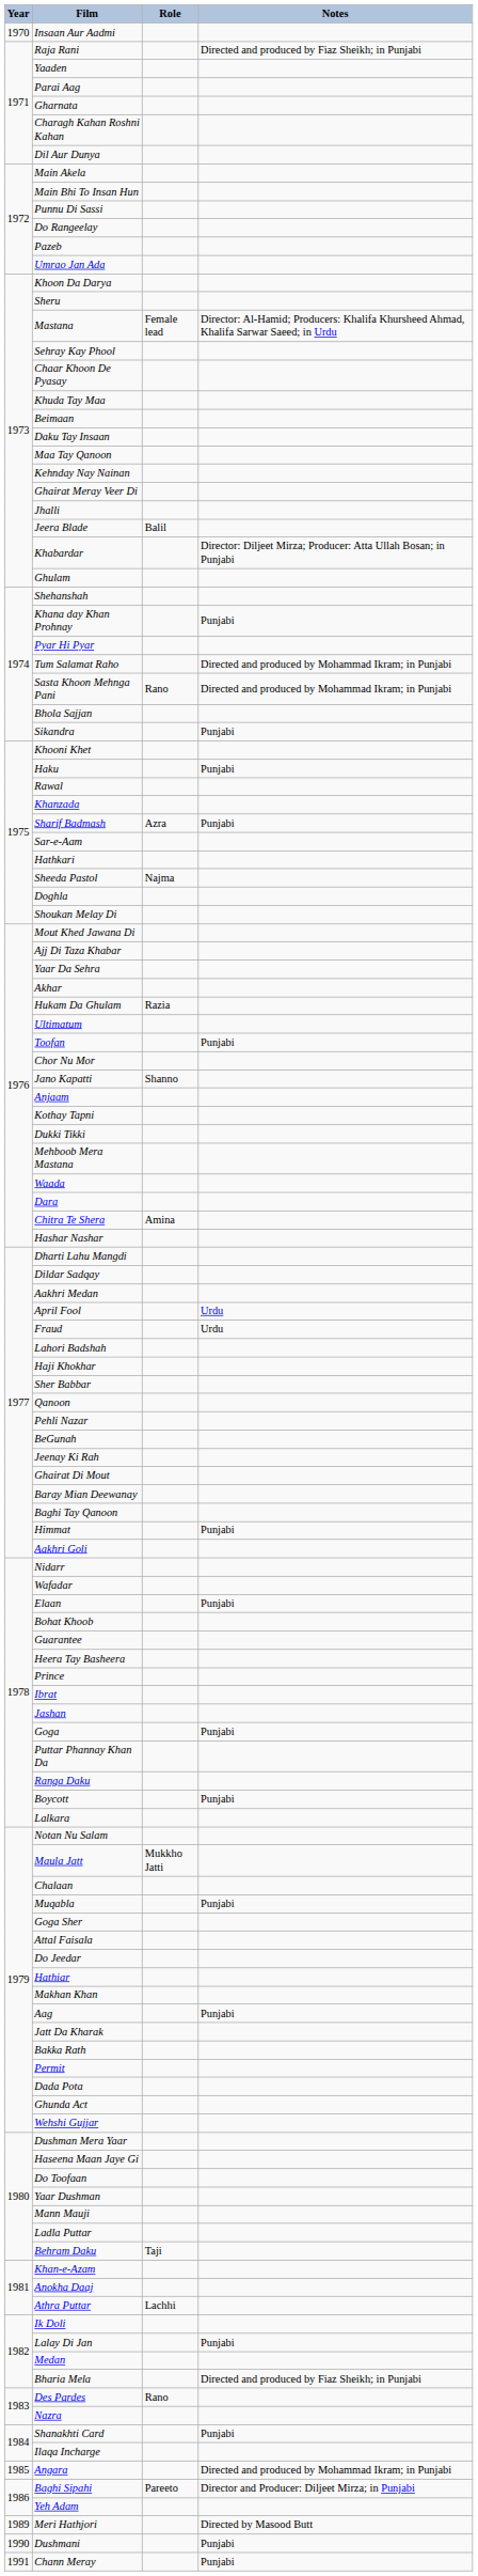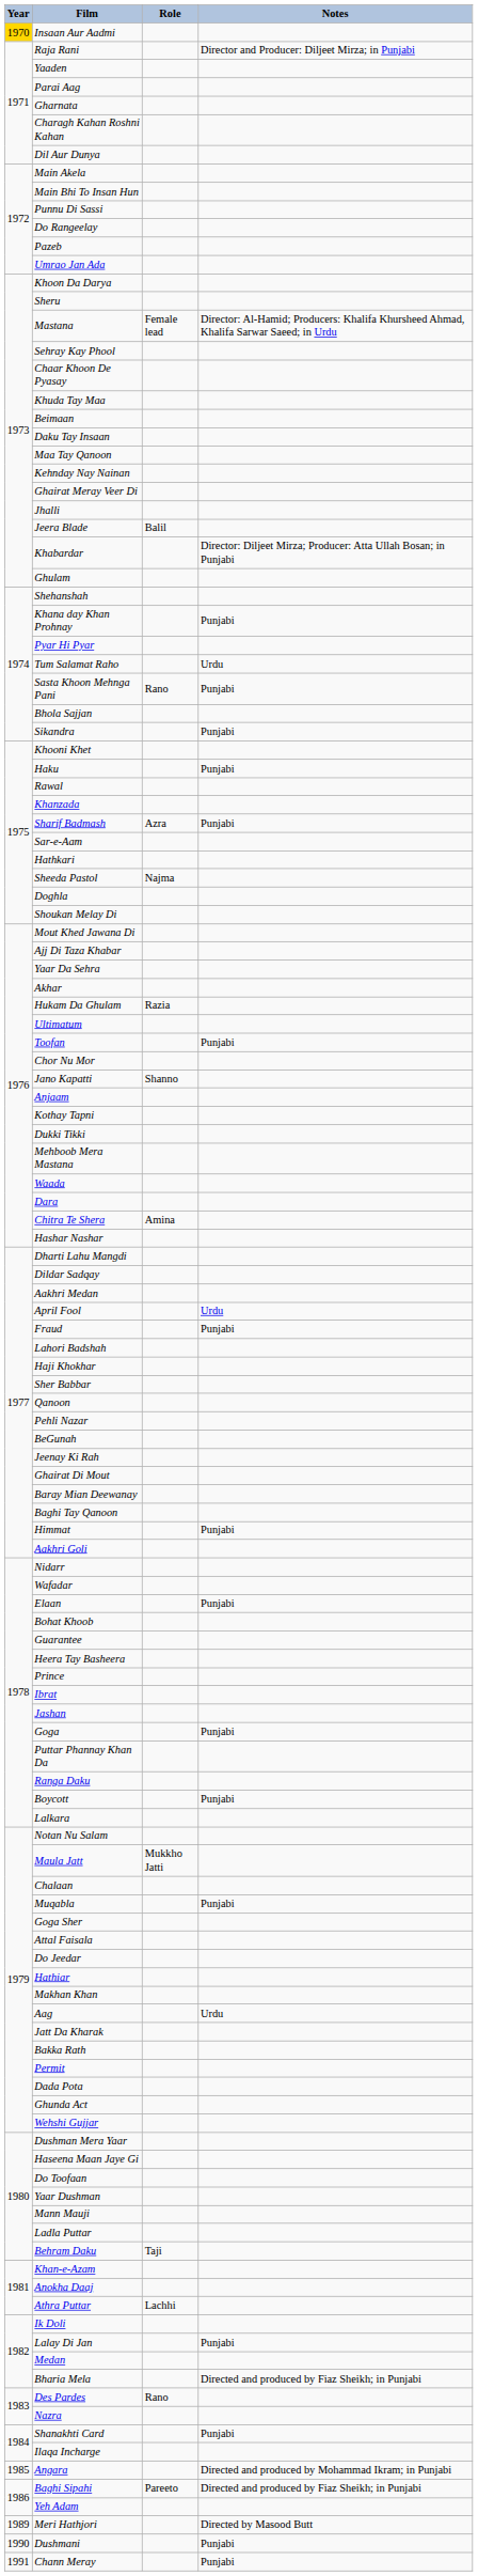Insaan Aur Aadmi | Year: no background -> gold background
Raja Rani | Notes: Directed and produced by Fiaz Sheikh; in Punjabi -> Director and Producer: Diljeet Mirza; in Punjabi
Tum Salamat Raho | Notes: Directed and produced by Mohammad Ikram; in Punjabi -> Urdu
Sasta Khoon Mehnga Pani | Notes: Directed and produced by Mohammad Ikram; in Punjabi -> Punjabi
Fraud | Notes: Urdu -> Punjabi
Aag | Notes: Punjabi -> Urdu
Baghi Sipahi | Notes: Director and Producer: Diljeet Mirza; in Punjabi -> Directed and produced by Fiaz Sheikh; in Punjabi
